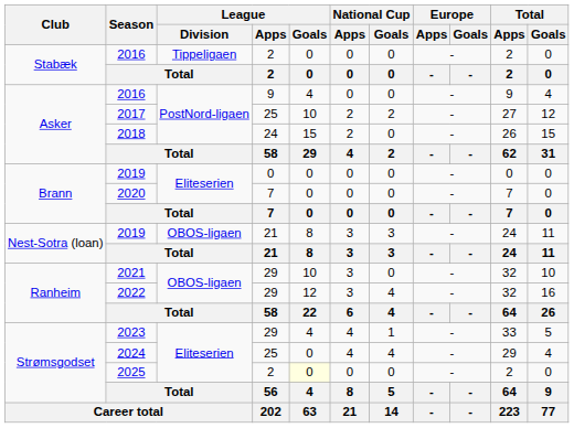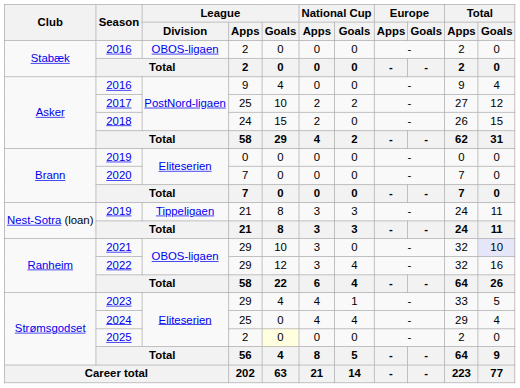2016 / 2 | League / Division: Tippeligaen -> OBOS-ligaen
2019 / 21 | League / Division: OBOS-ligaen -> Tippeligaen
2021 | Total / Goals: no background -> lavender background
